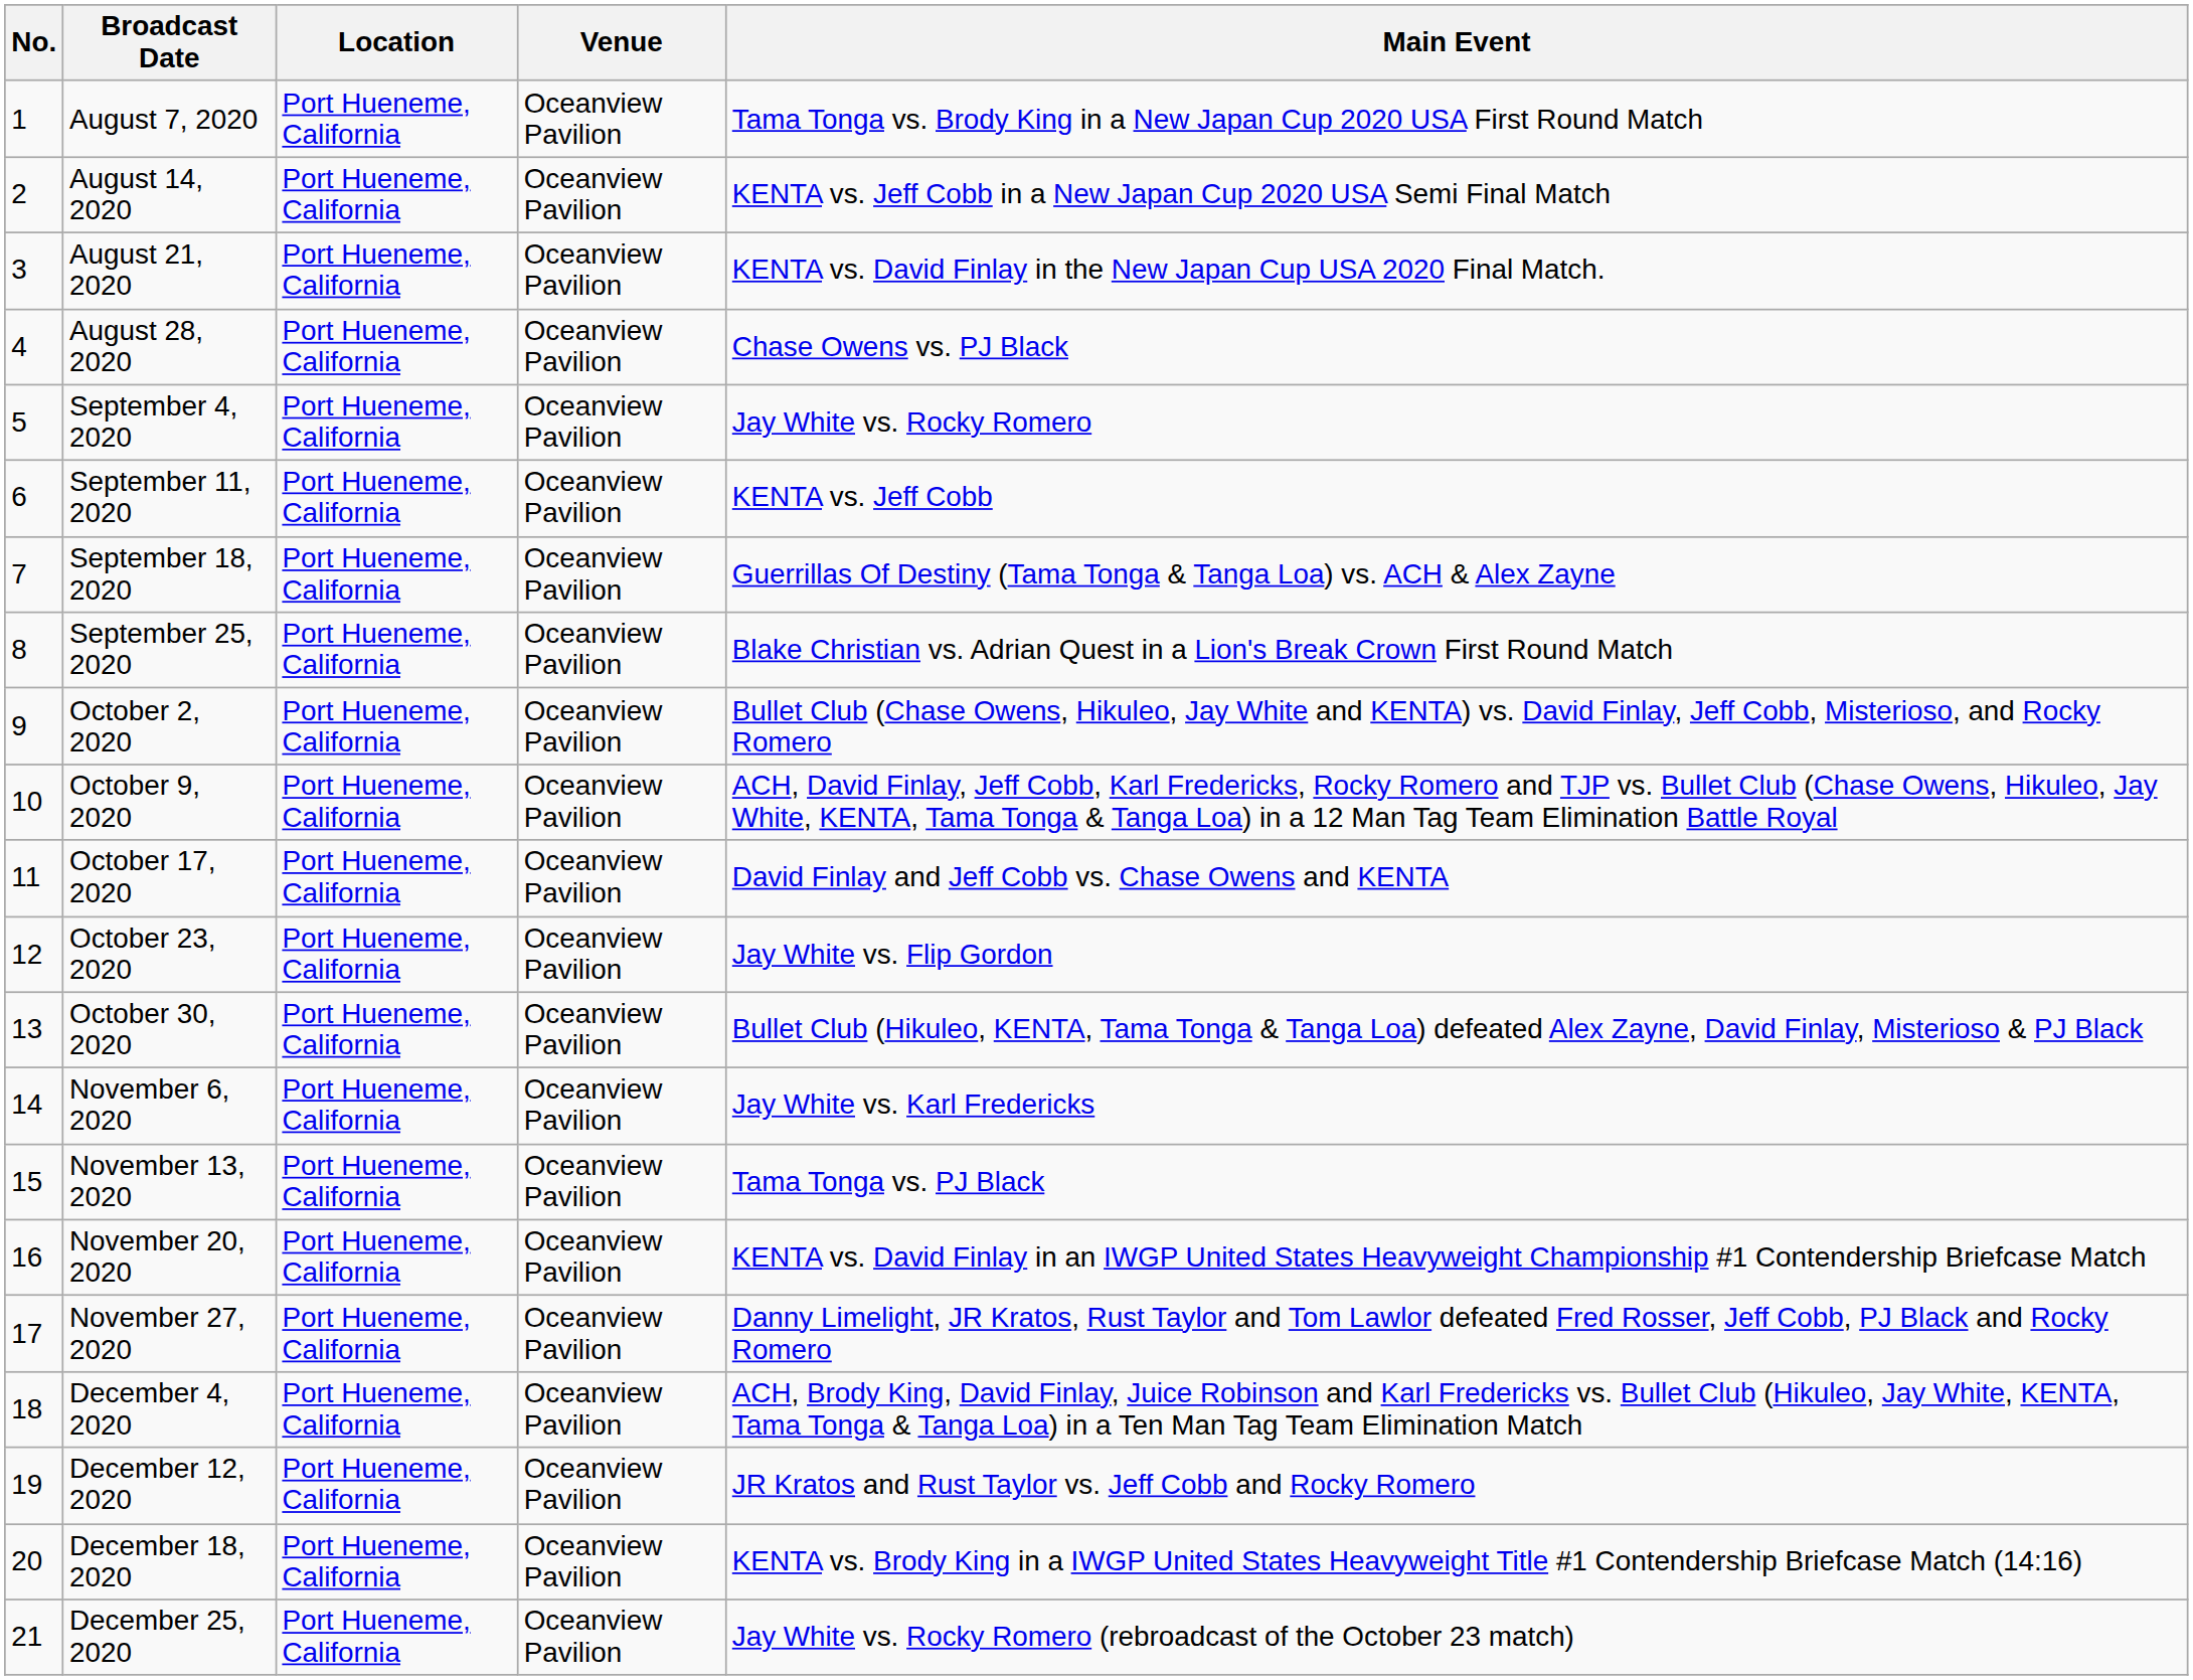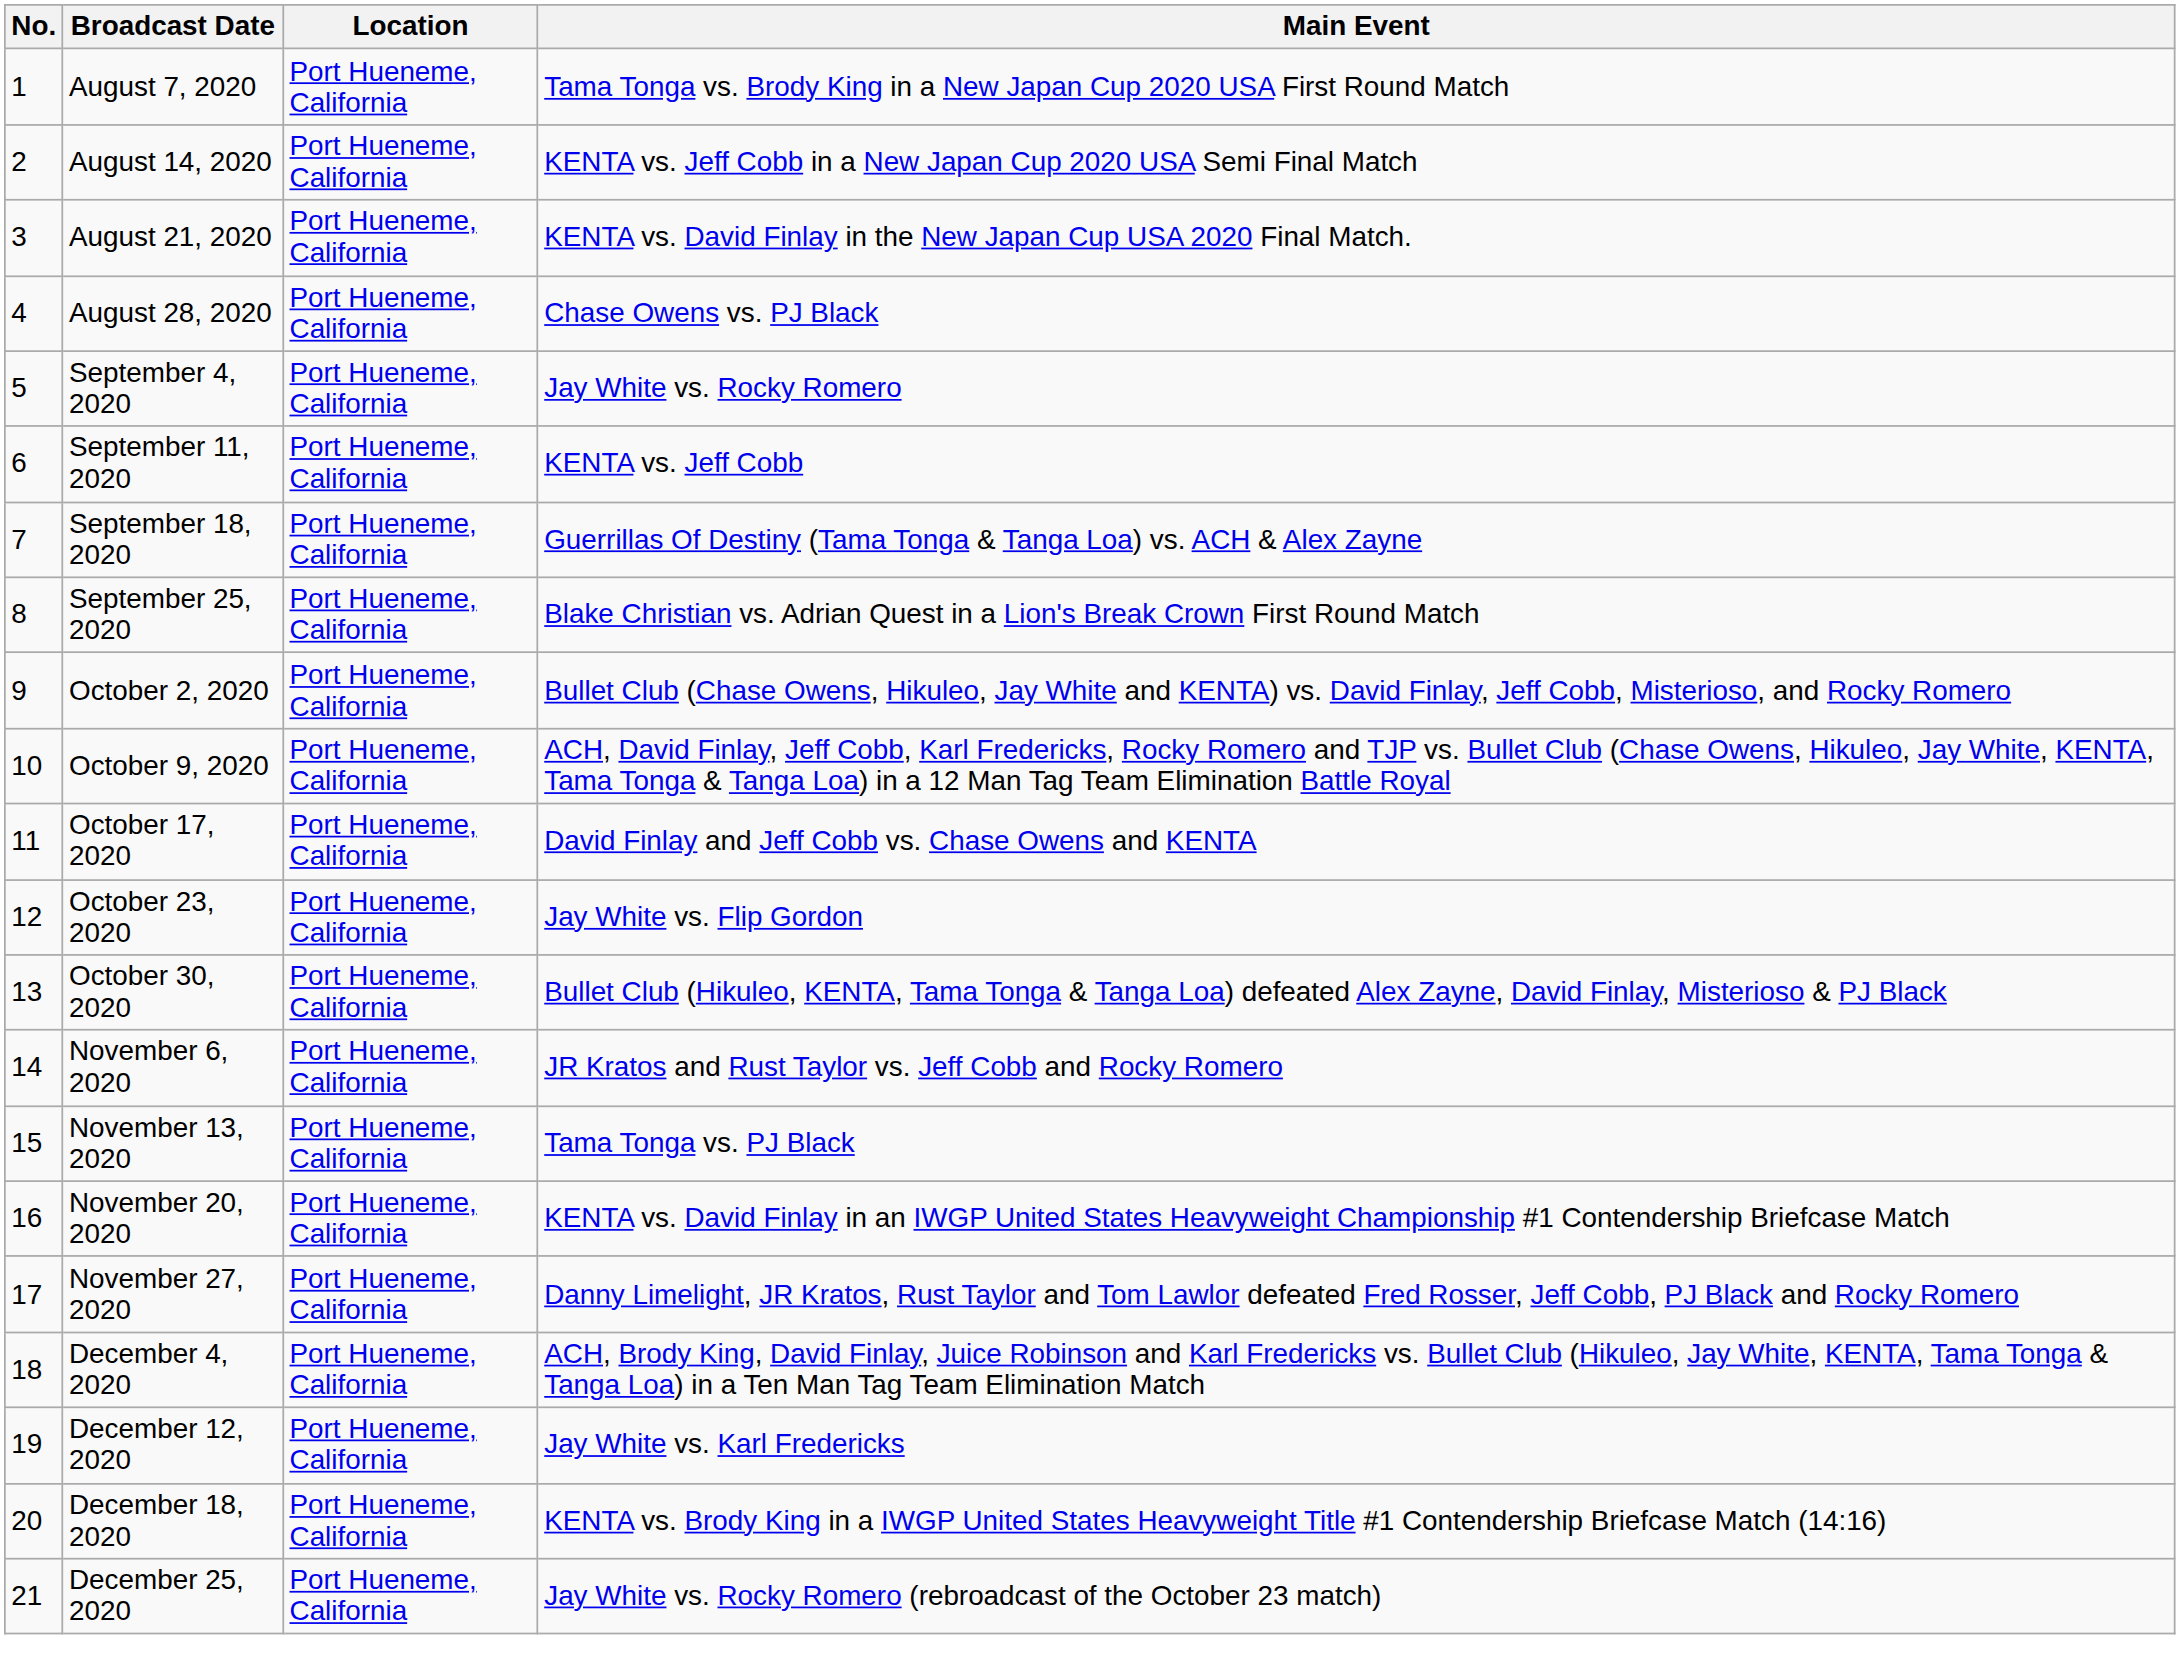- column: Venue | Oceanview Pavilion | Oceanview Pavilion | Oceanview Pavilion | Oceanview Pavilion | Oceanview Pavilion | Oceanview Pavilion | Oceanview Pavilion | Oceanview Pavilion | Oceanview Pavilion | Oceanview Pavilion | Oceanview Pavilion | Oceanview Pavilion | Oceanview Pavilion | Oceanview Pavilion | Oceanview Pavilion | Oceanview Pavilion | Oceanview Pavilion | Oceanview Pavilion | Oceanview Pavilion | Oceanview Pavilion | Oceanview Pavilion
November 6, 2020 | Main Event: Jay White vs. Karl Fredericks -> JR Kratos and Rust Taylor vs. Jeff Cobb and Rocky Romero
December 12, 2020 | Main Event: JR Kratos and Rust Taylor vs. Jeff Cobb and Rocky Romero -> Jay White vs. Karl Fredericks
